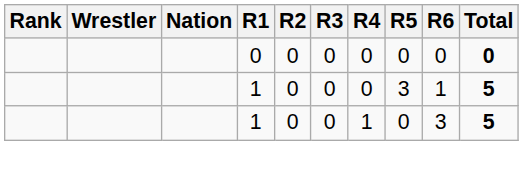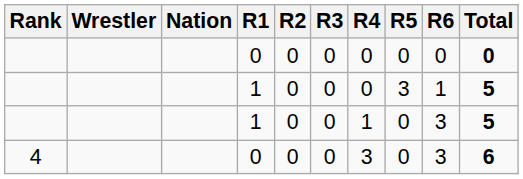+ row: 4 | 0 | 0 | 0 | 3 | 0 | 3 | 6
